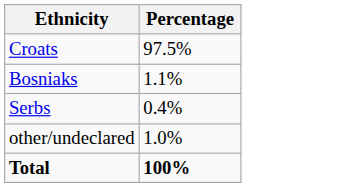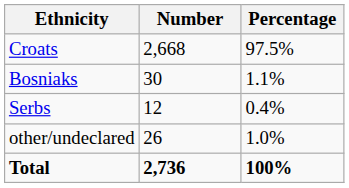+ column: Number | 2,668 | 30 | 12 | 26 | 2,736
